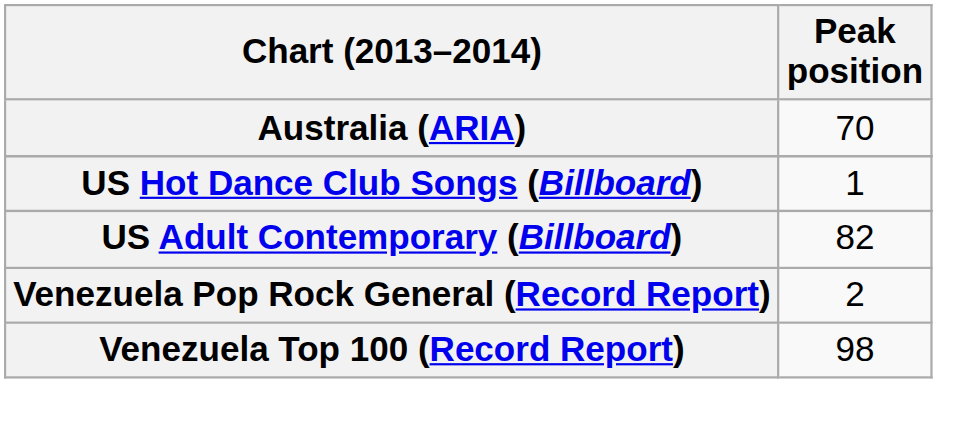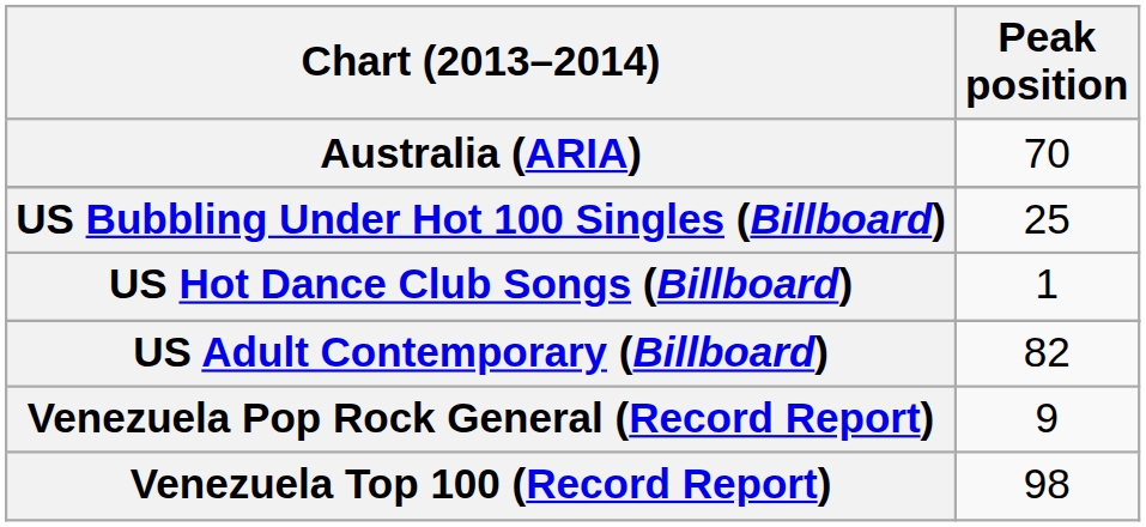+ row: US Bubbling Under Hot 100 Singles (Billboard) | 25
Venezuela Pop Rock General (Record Report) | Peak position: 2 -> 9
